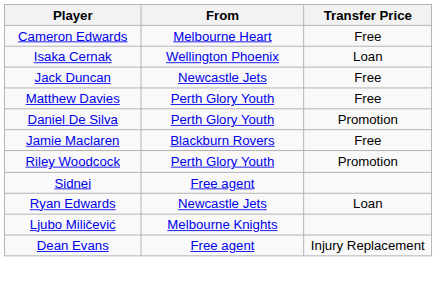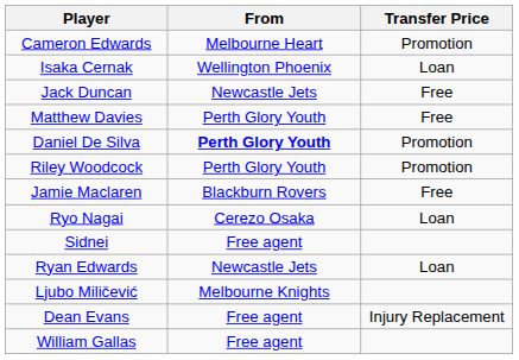Cameron Edwards | Transfer Price: Free -> Promotion
Daniel De Silva | From: normal -> bold
rows swapped: Riley Woodcock <-> Jamie Maclaren
+ row: Ryo Nagai | Cerezo Osaka | Loan
+ row: William Gallas | Free agent
